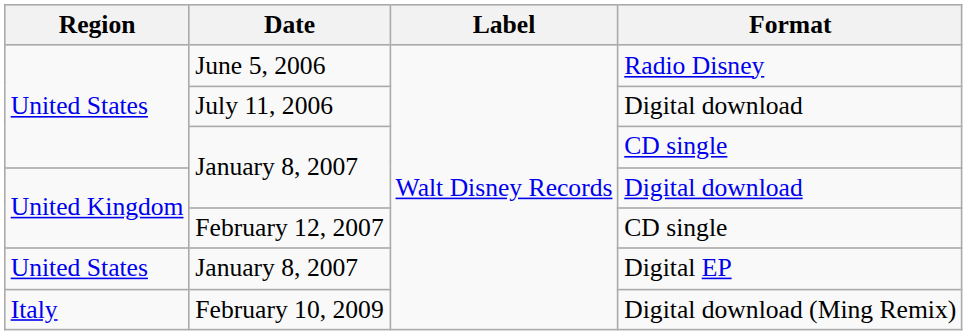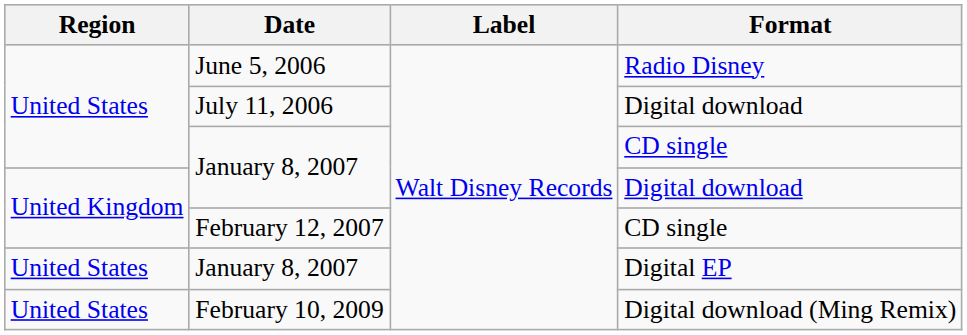February 10, 2009 | Region: Italy -> United States
